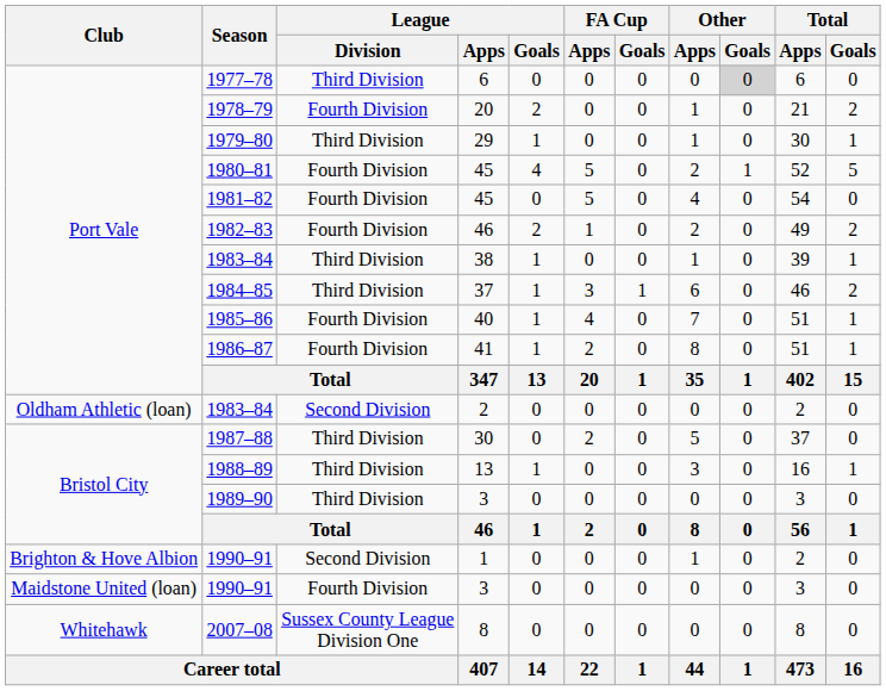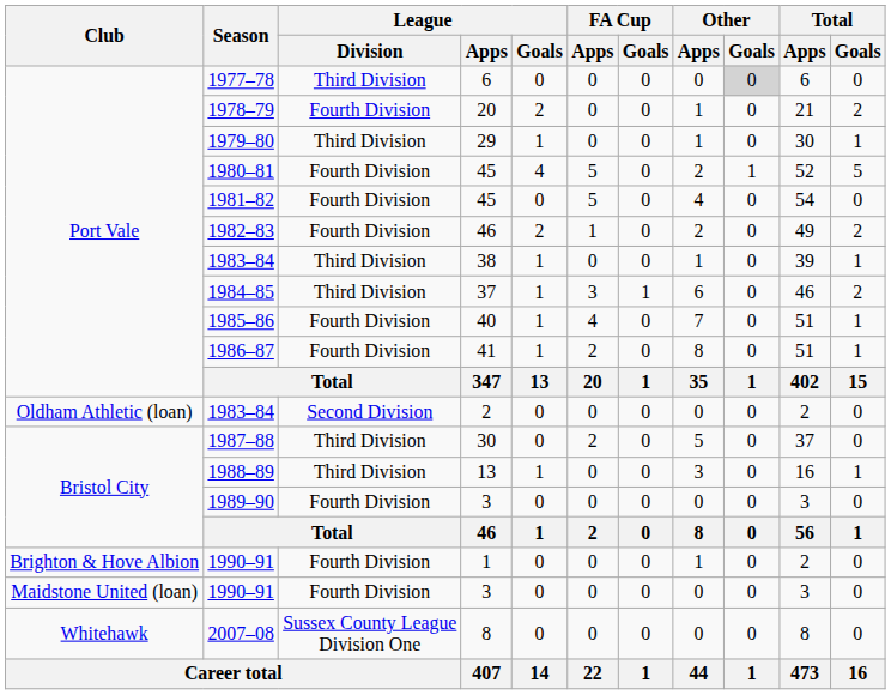1989–90 | League / Division: Third Division -> Fourth Division
1990–91 / 1 | League / Division: Second Division -> Fourth Division
